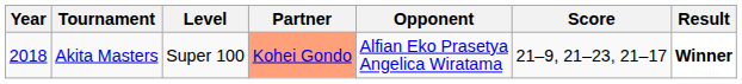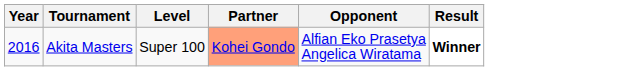- column: Score | 21–9, 21–23, 21–17
Akita Masters | Year: 2018 -> 2016
